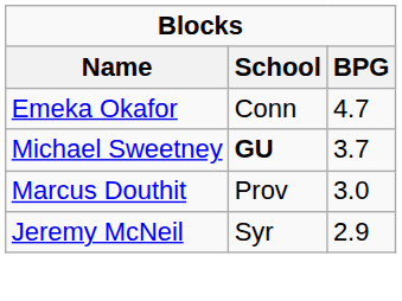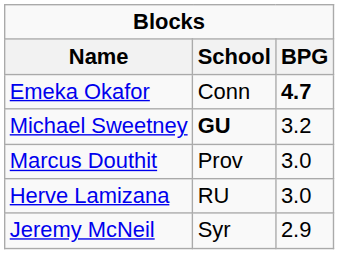Emeka Okafor | BPG: normal -> bold
Michael Sweetney | BPG: 3.7 -> 3.2
+ row: Herve Lamizana | RU | 3.0
